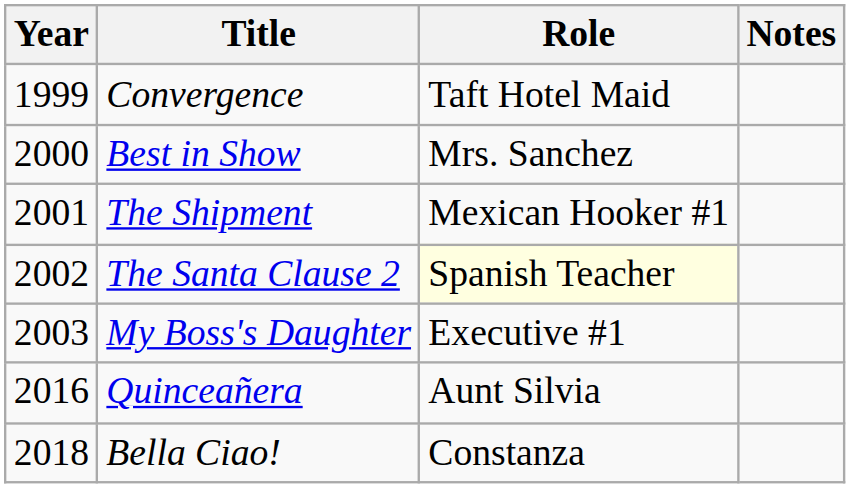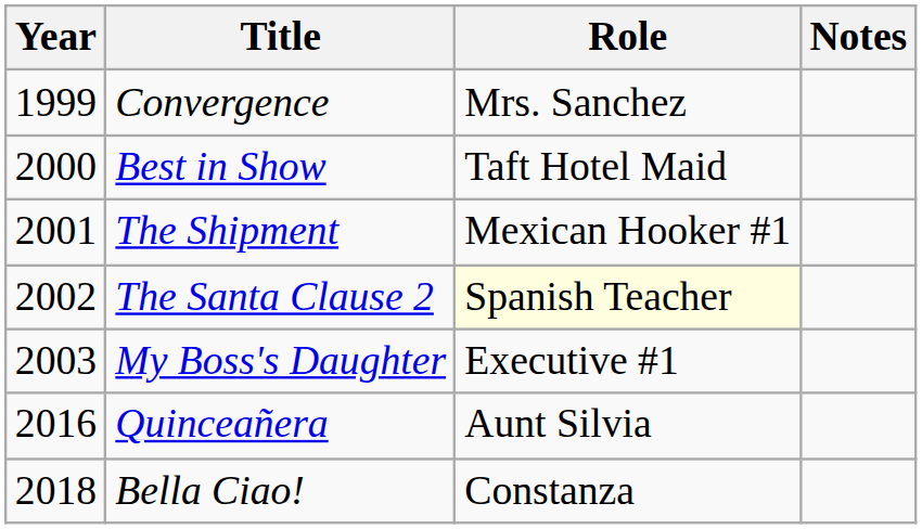Convergence | Role: Taft Hotel Maid -> Mrs. Sanchez
Best in Show | Role: Mrs. Sanchez -> Taft Hotel Maid
